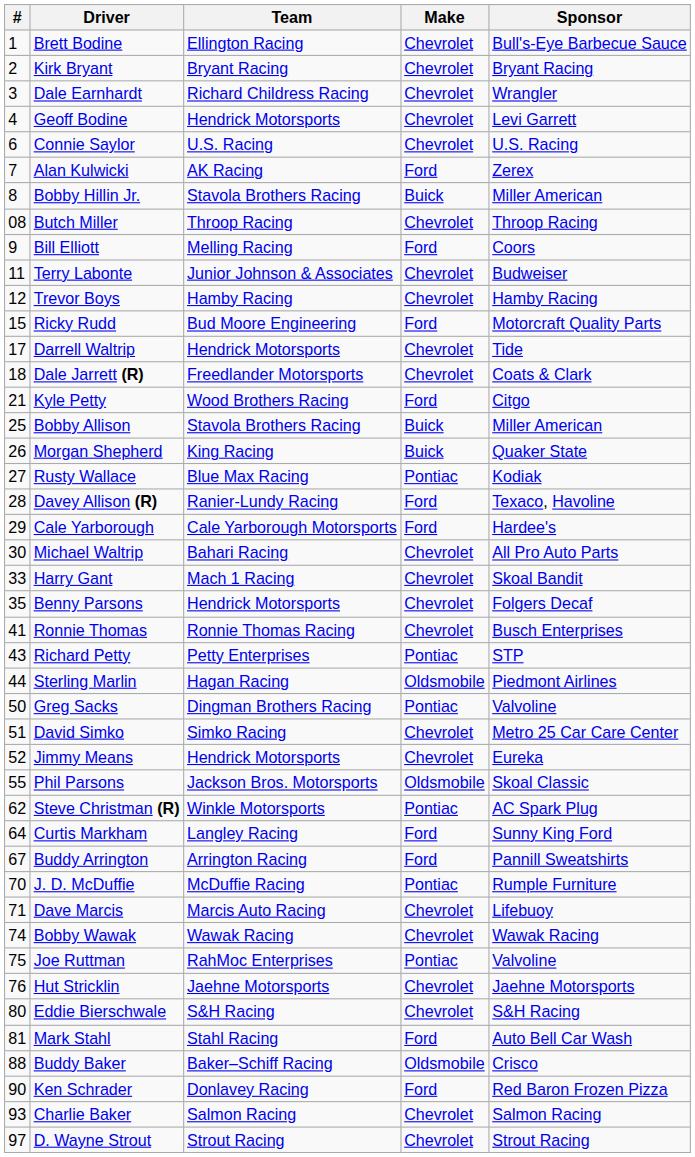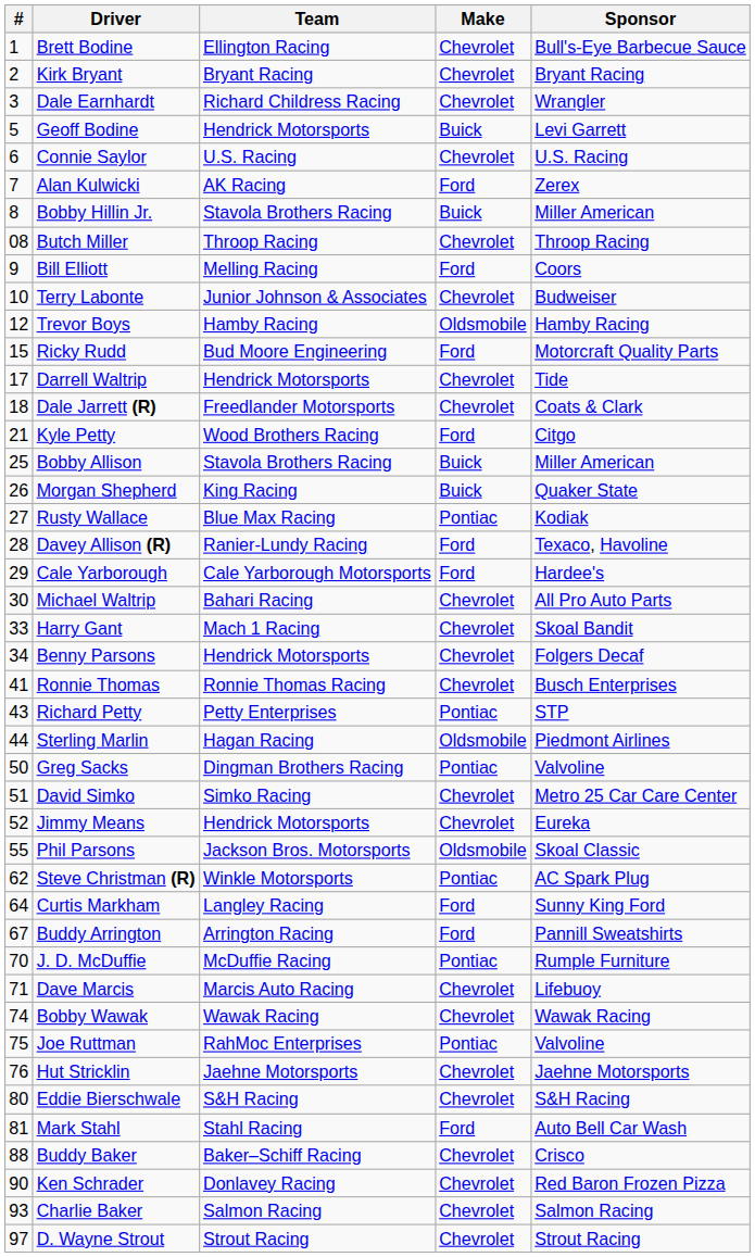Geoff Bodine | #: 4 -> 5
Geoff Bodine | Make: Chevrolet -> Buick
Terry Labonte | #: 11 -> 10
Trevor Boys | Make: Chevrolet -> Oldsmobile
Benny Parsons | #: 35 -> 34
Buddy Baker | Make: Oldsmobile -> Chevrolet
Ken Schrader | Make: Ford -> Chevrolet
